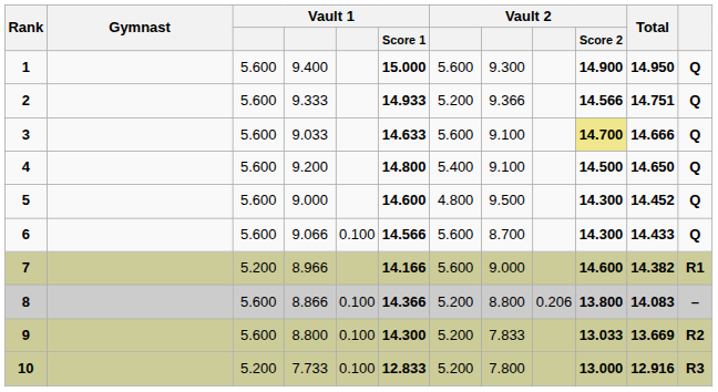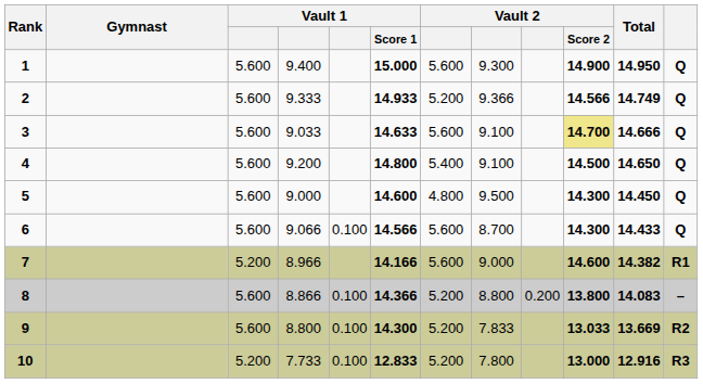2 | Total: 14.751 -> 14.749
5 | Total: 14.452 -> 14.450
8 | column 9: 0.206 -> 0.200
